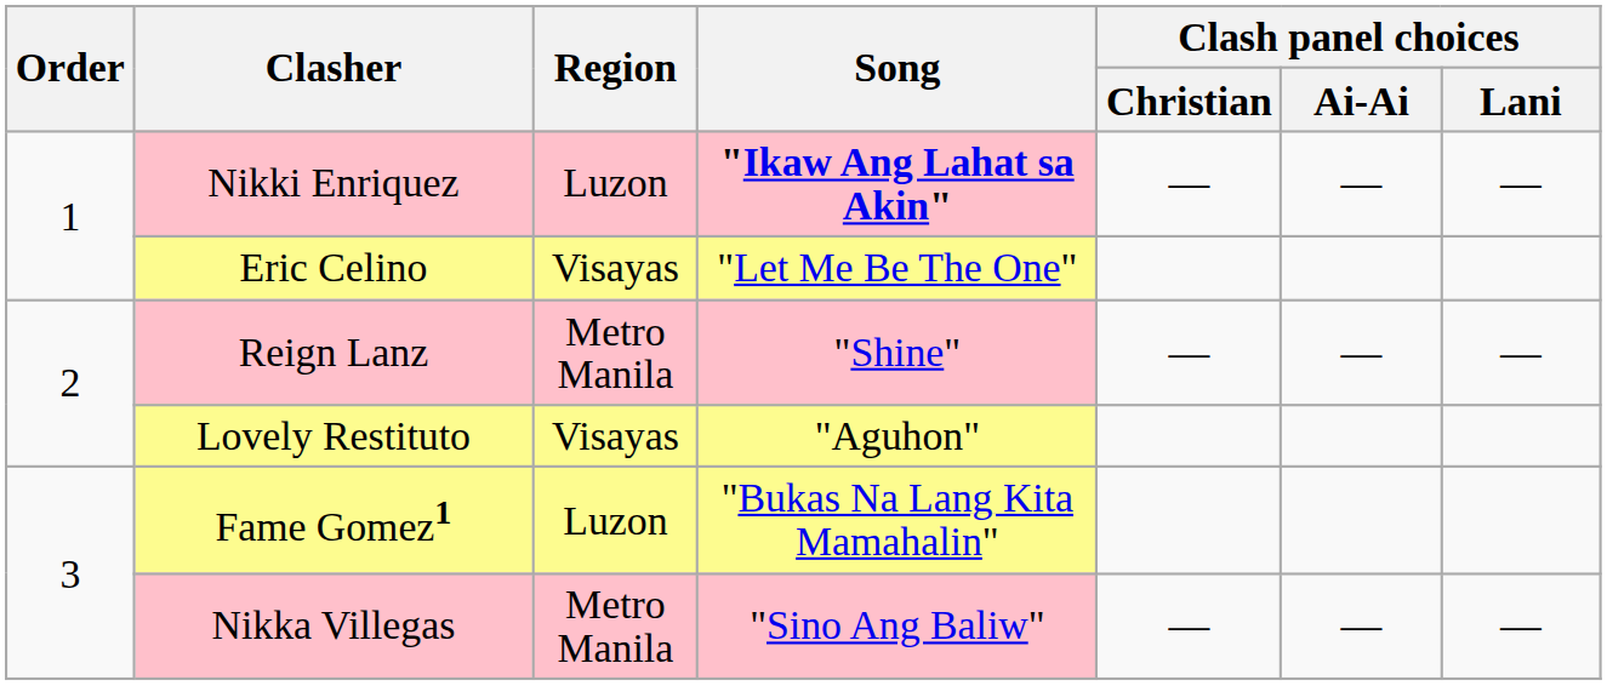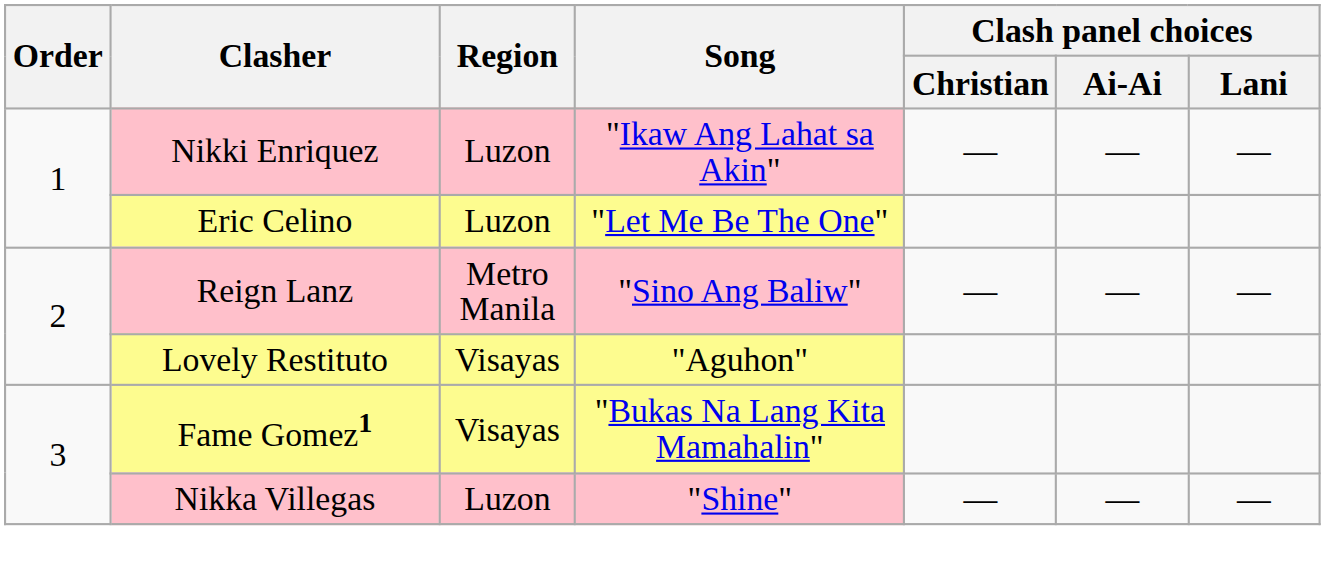Nikki Enriquez | Song: bold -> normal
Eric Celino | Region: Visayas -> Luzon
Reign Lanz | Song: "Shine" -> "Sino Ang Baliw"
Fame Gomez1 | Region: Luzon -> Visayas
Nikka Villegas | Region: Metro Manila -> Luzon
Nikka Villegas | Song: "Sino Ang Baliw" -> "Shine"
